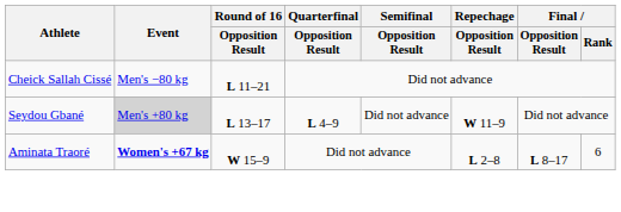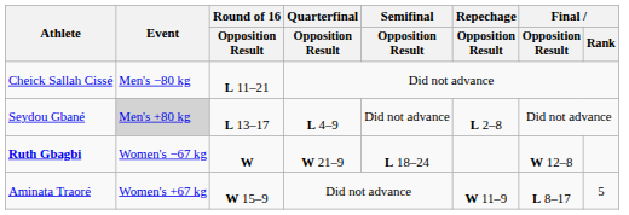Seydou Gbané | Repechage / Opposition Result: W 11–9 -> L 2–8
+ row: Ruth Gbagbi | Women's −67 kg | W | W 21–9 | L 18–24 | W 12–8
Aminata Traoré | Event: bold -> normal
Aminata Traoré | Repechage / Opposition Result: L 2–8 -> W 11–9
Aminata Traoré | Final / Rank: 6 -> 5
